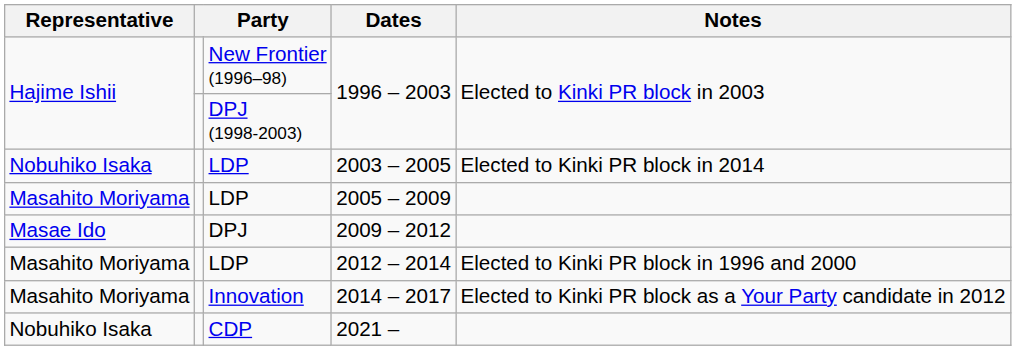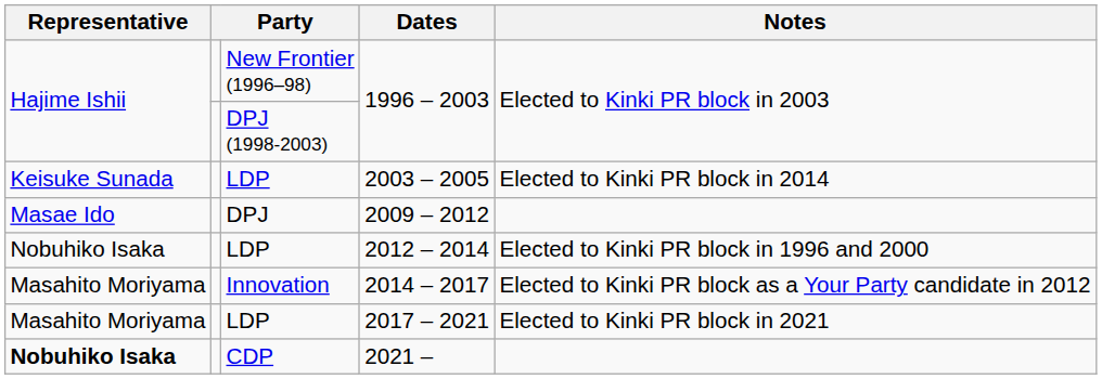2003 – 2005 | Representative: Nobuhiko Isaka -> Keisuke Sunada
- row: Masahito Moriyama | LDP | 2005 – 2009
2012 – 2014 | Representative: Masahito Moriyama -> Nobuhiko Isaka
+ row: Masahito Moriyama | LDP | 2017 – 2021 | Elected to Kinki PR block in 2021
2021 – | Representative: normal -> bold
